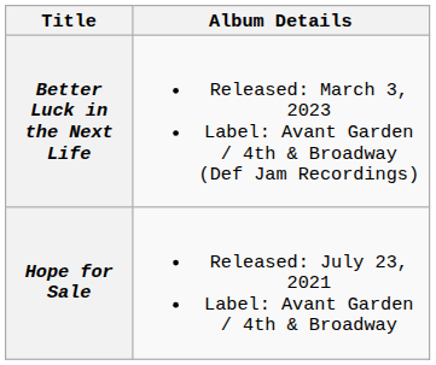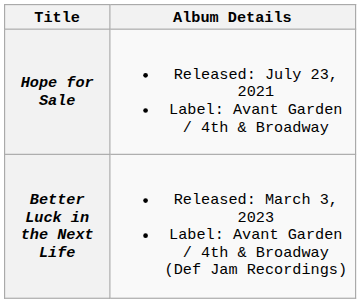rows swapped: Hope for Sale <-> Better Luck in the Next Life
